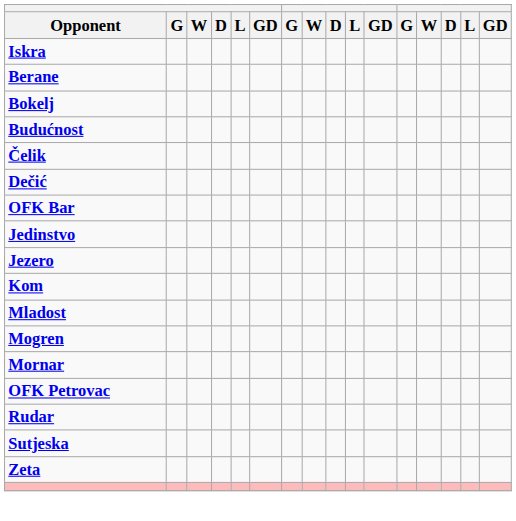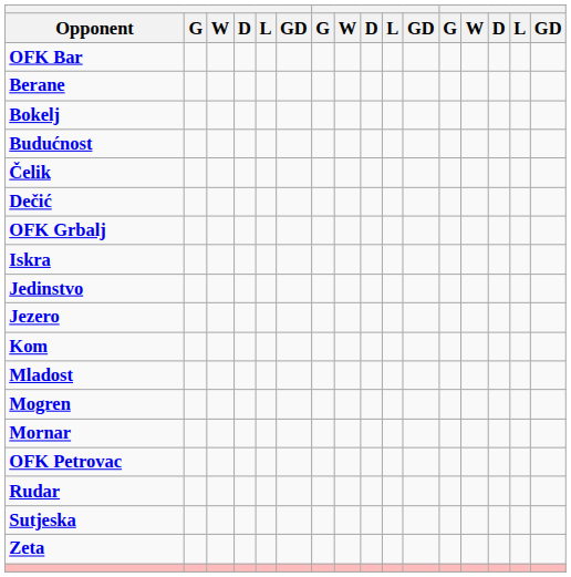rows swapped: OFK Bar <-> Iskra
+ row: OFK Grbalj
